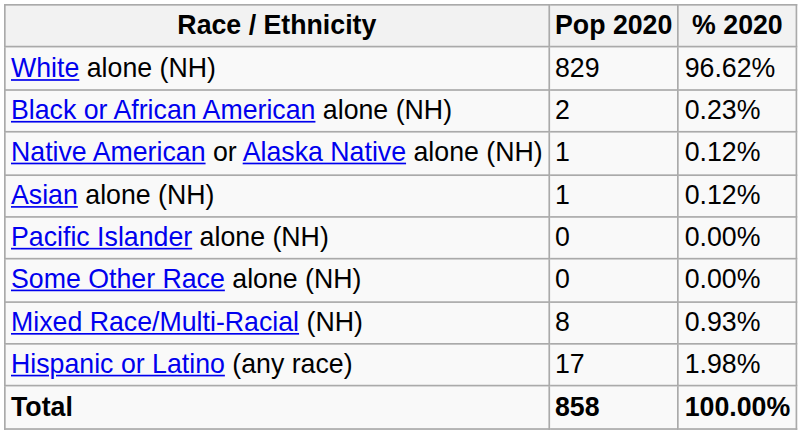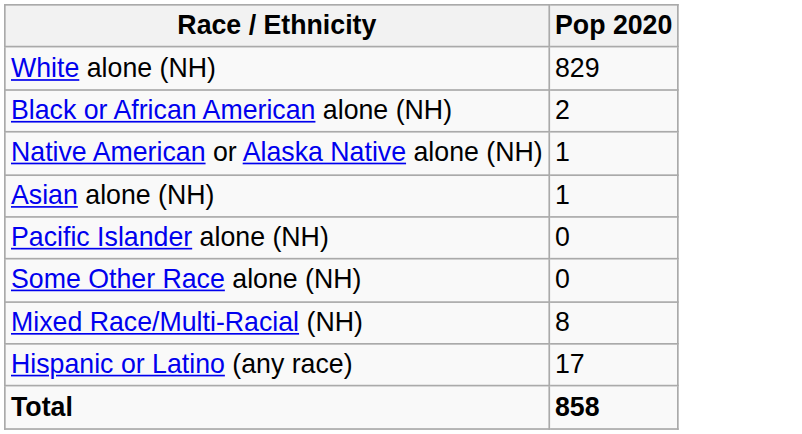- column: % 2020 | 96.62% | 0.23% | 0.12% | 0.12% | 0.00% | 0.00% | 0.93% | 1.98% | 100.00%
